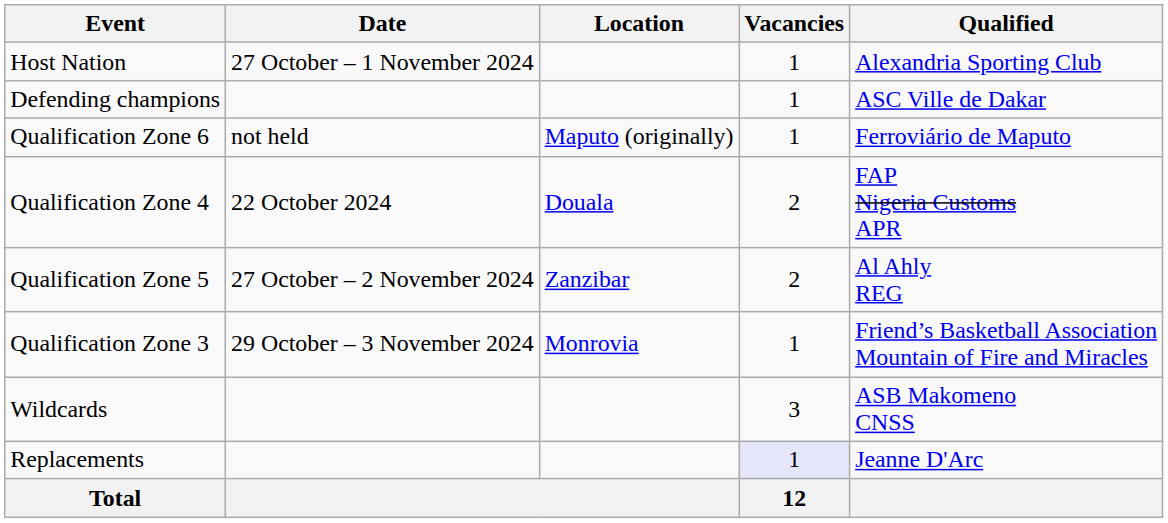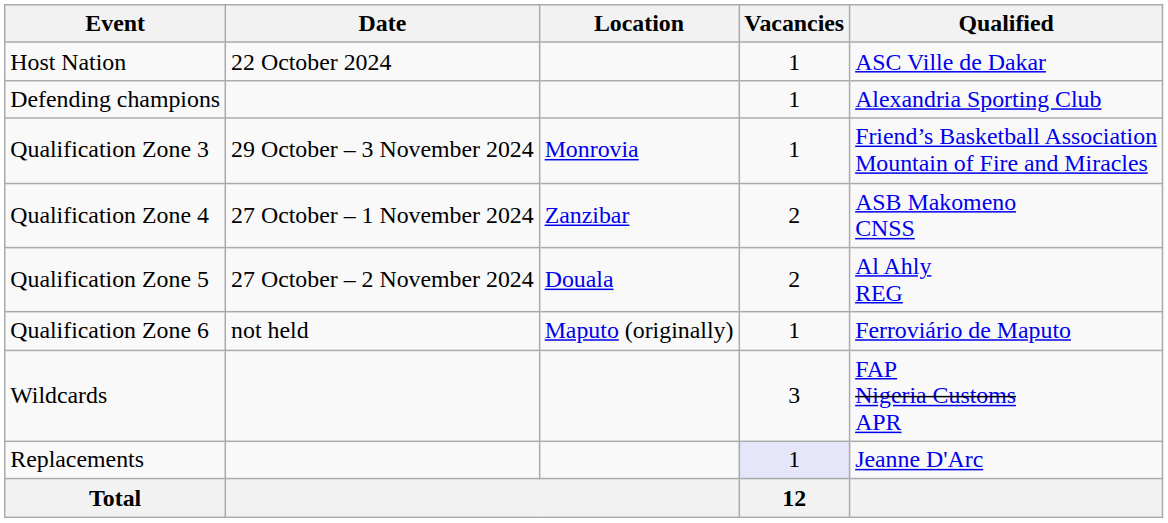Host Nation | Date: 27 October – 1 November 2024 -> 22 October 2024
Host Nation | Qualified: Alexandria Sporting Club -> ASC Ville de Dakar
Defending champions | Qualified: ASC Ville de Dakar -> Alexandria Sporting Club
rows swapped: Qualification Zone 3 <-> Qualification Zone 6
Qualification Zone 4 | Date: 22 October 2024 -> 27 October – 1 November 2024
Qualification Zone 4 | Location: Douala -> Zanzibar
Qualification Zone 4 | Qualified: FAP Nigeria Customs APR -> ASB Makomeno CNSS
Qualification Zone 5 | Location: Zanzibar -> Douala
Wildcards | Qualified: ASB Makomeno CNSS -> FAP Nigeria Customs APR
